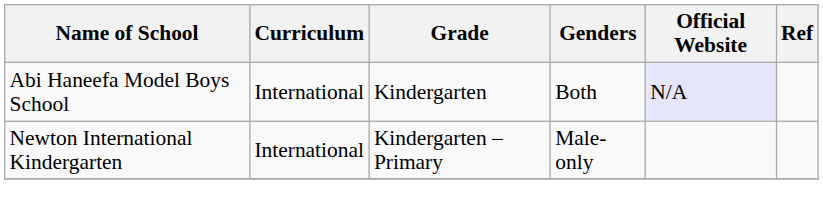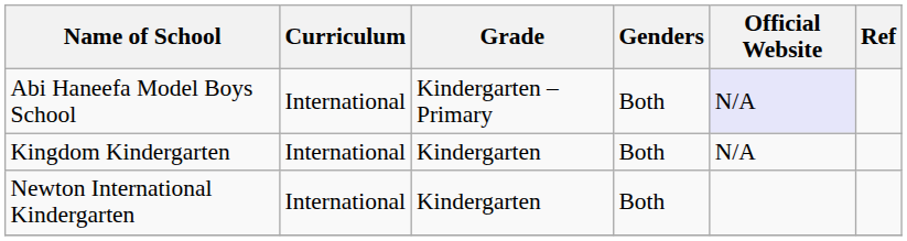Abi Haneefa Model Boys School | Grade: Kindergarten -> Kindergarten – Primary
+ row: Kingdom Kindergarten | International | Kindergarten | Both | N/A
Newton International Kindergarten | Grade: Kindergarten – Primary -> Kindergarten
Newton International Kindergarten | Genders: Male-only -> Both
